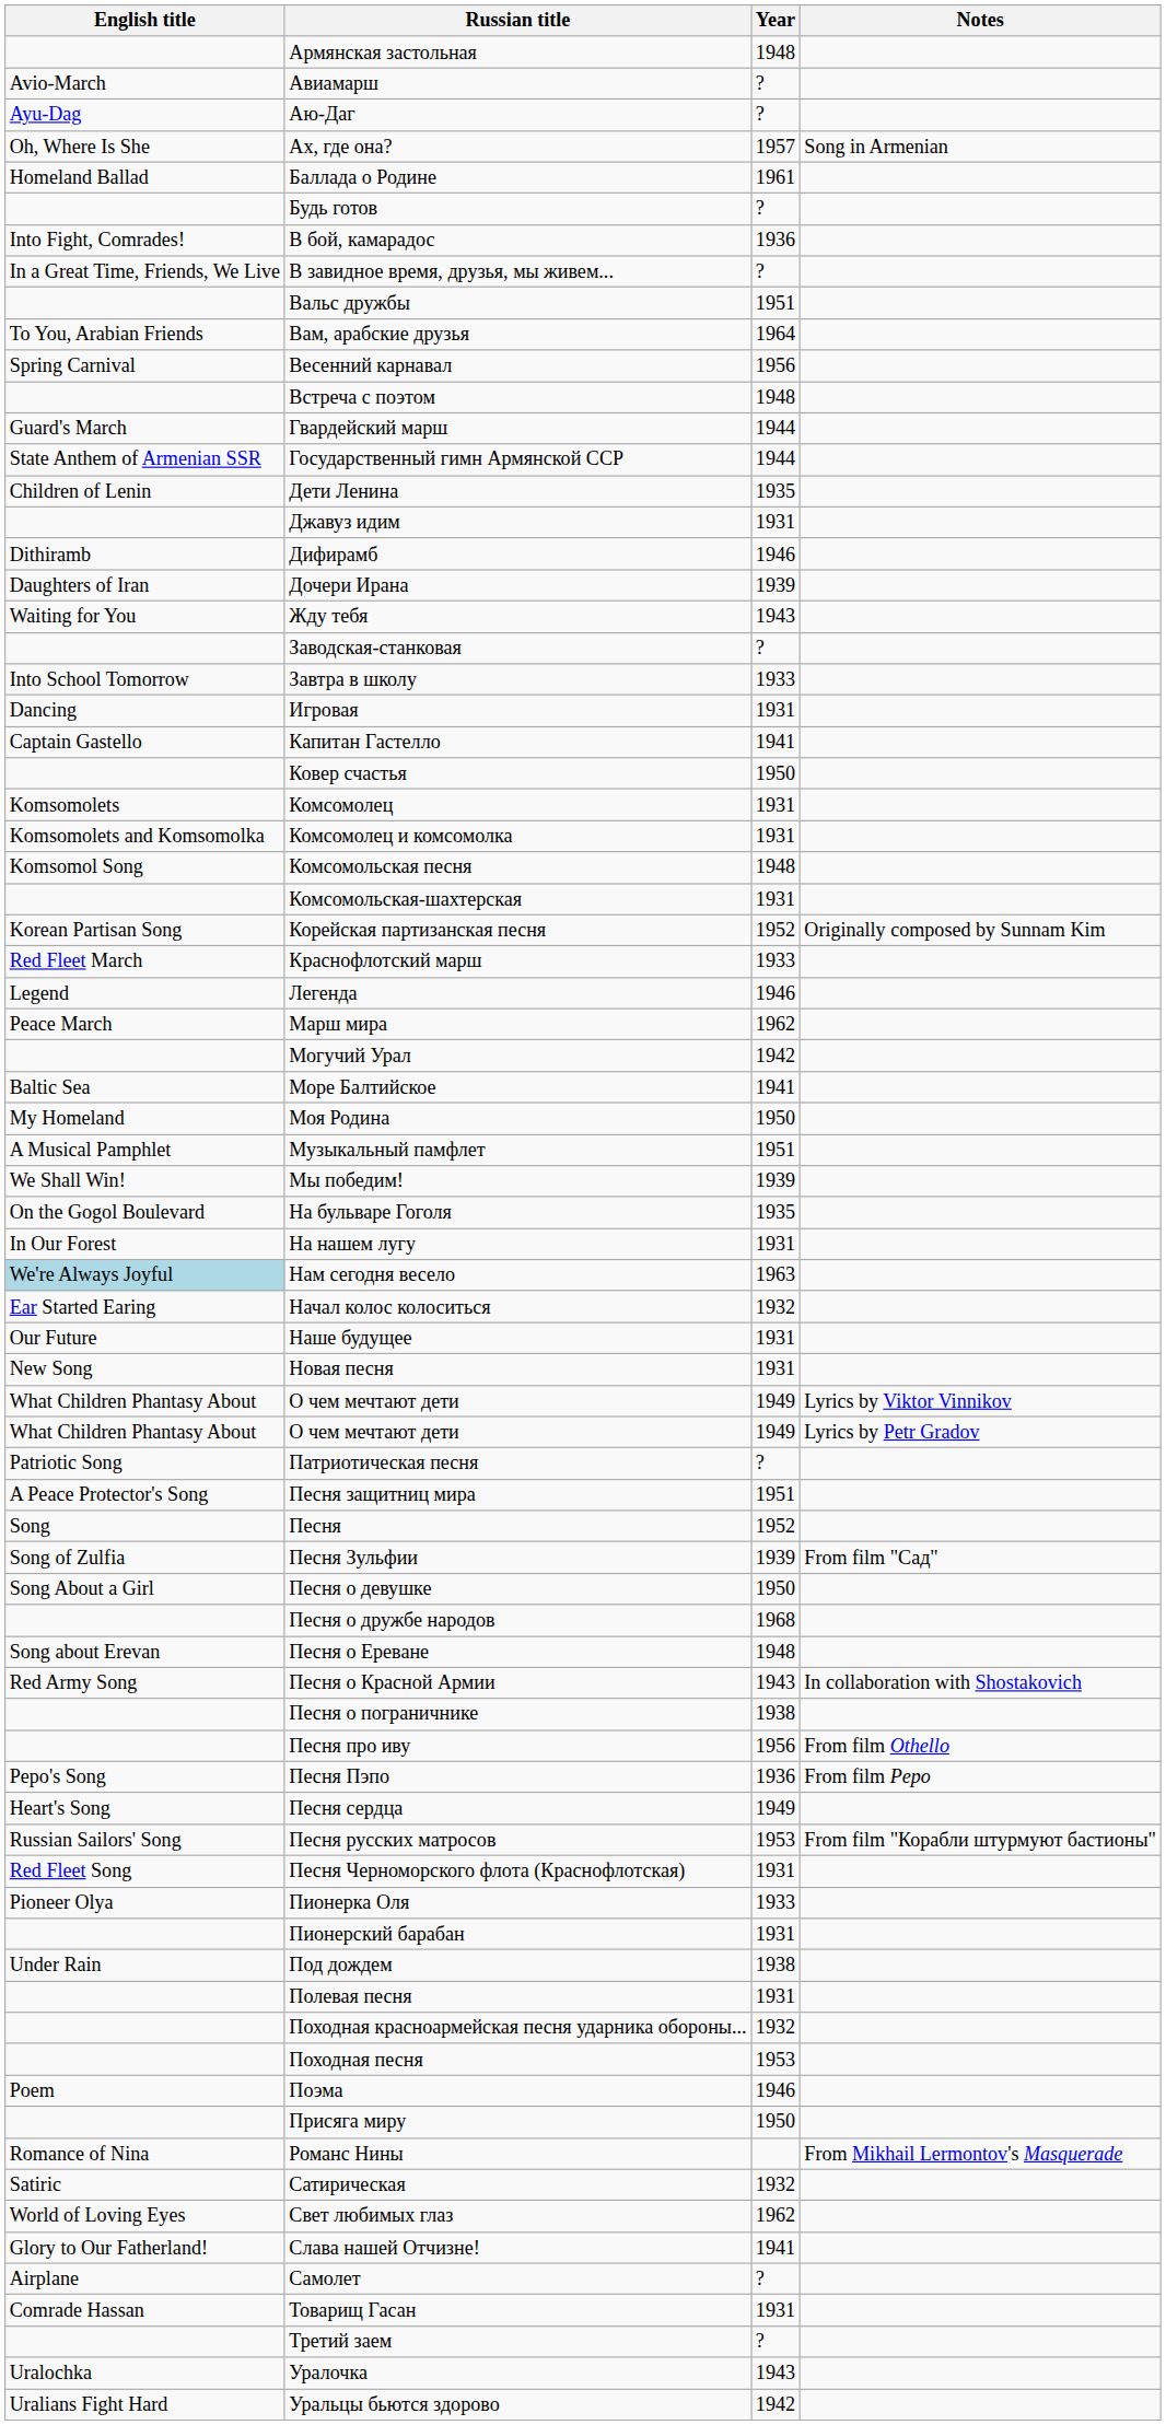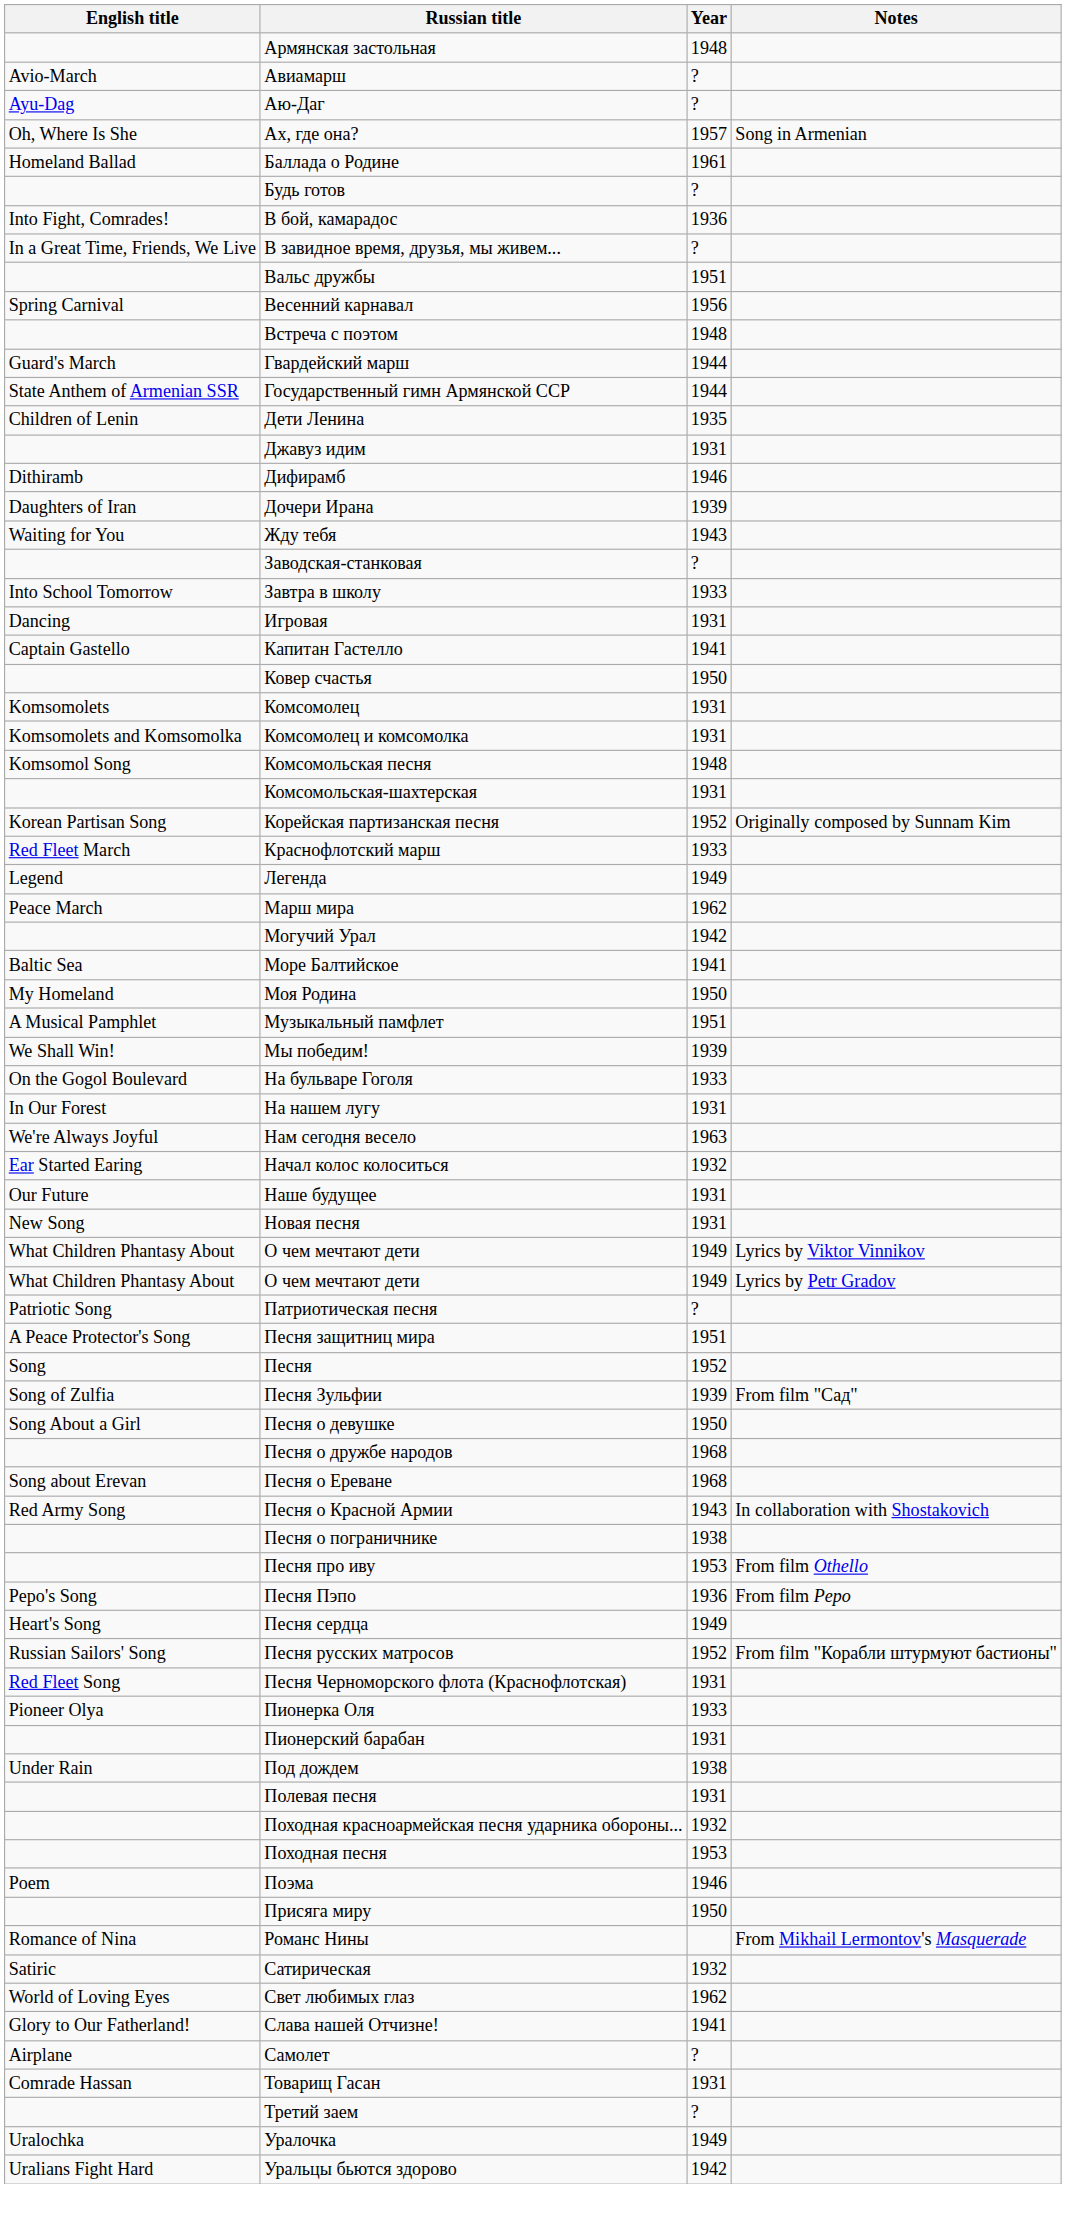- row: To You, Arabian Friends | Вам, арабские друзья | 1964
Легенда | Year: 1946 -> 1949
На бульваре Гоголя | Year: 1935 -> 1933
Нам сегодня весело | English title: lightblue background -> no background
Песня о Ереване | Year: 1948 -> 1968
Песня про иву | Year: 1956 -> 1953
Песня русских матросов | Year: 1953 -> 1952
Уралочка | Year: 1943 -> 1949
